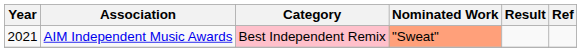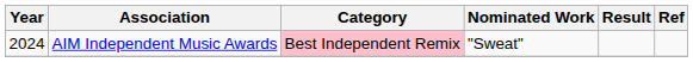AIM Independent Music Awards | Year: 2021 -> 2024
AIM Independent Music Awards | Nominated Work: lightsalmon background -> no background
